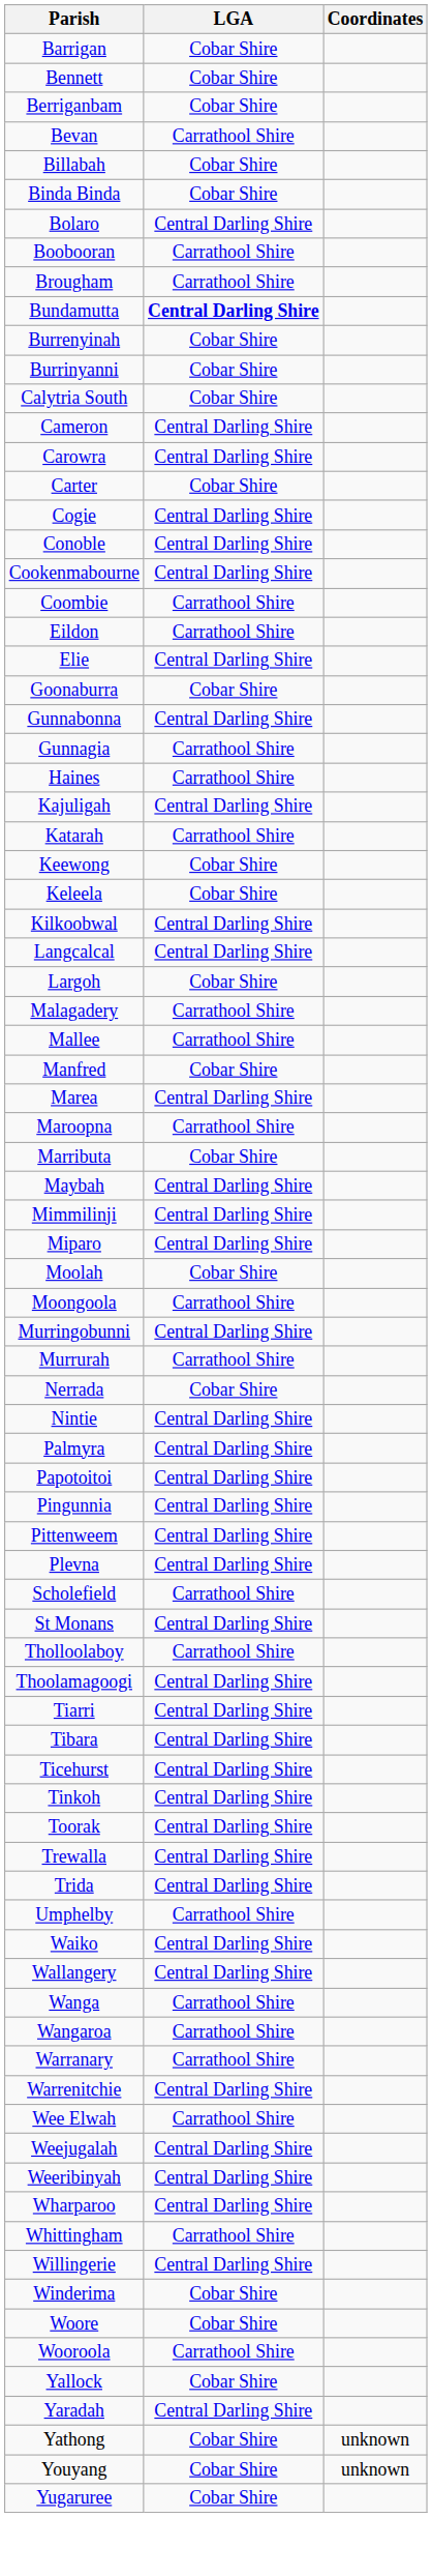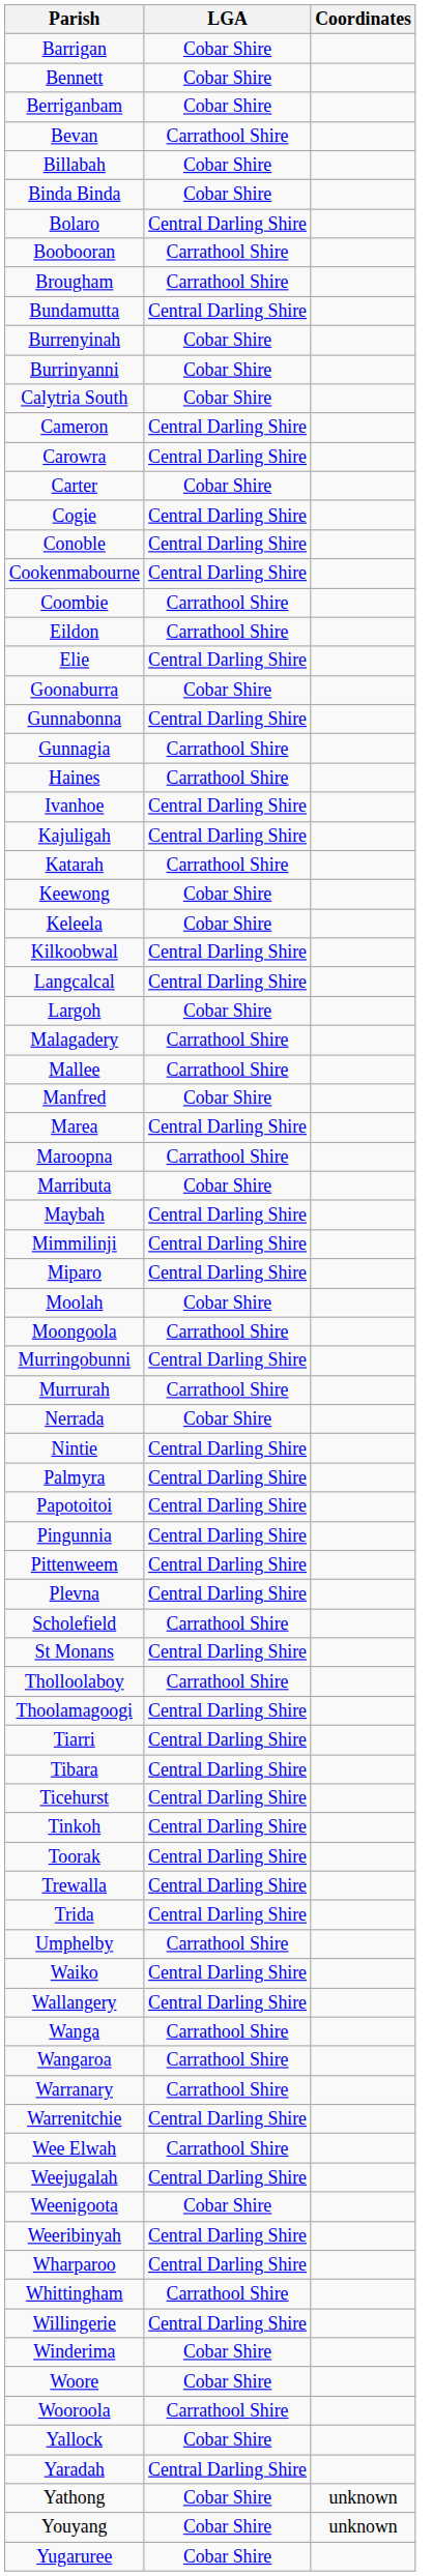Bundamutta | LGA: bold -> normal
+ row: Ivanhoe | Central Darling Shire
+ row: Weenigoota | Cobar Shire
